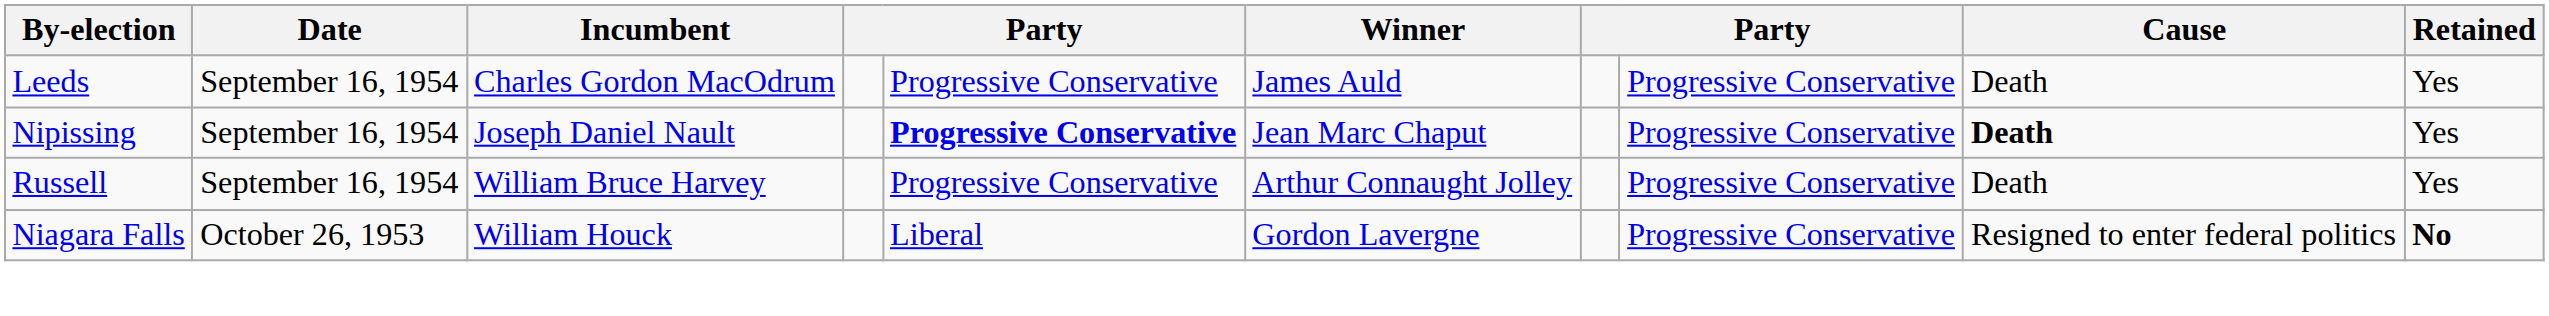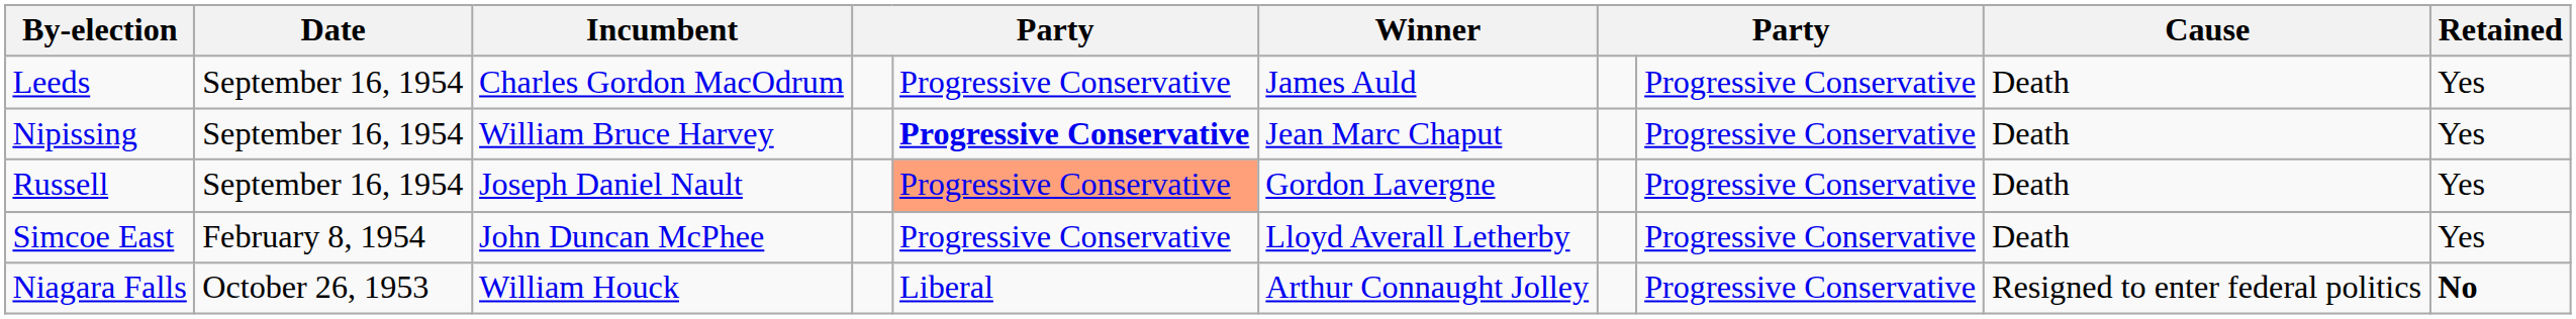Nipissing | Incumbent: Joseph Daniel Nault -> William Bruce Harvey
Nipissing | Cause: bold -> normal
Russell | Incumbent: William Bruce Harvey -> Joseph Daniel Nault
Russell | column 5: no background -> lightsalmon background
Russell | Winner: Arthur Connaught Jolley -> Gordon Lavergne
+ row: Simcoe East | February 8, 1954 | John Duncan McPhee | Progressive Conservative | Lloyd Averall Letherby | Progressive Conservative | Death | Yes
Niagara Falls | Winner: Gordon Lavergne -> Arthur Connaught Jolley
